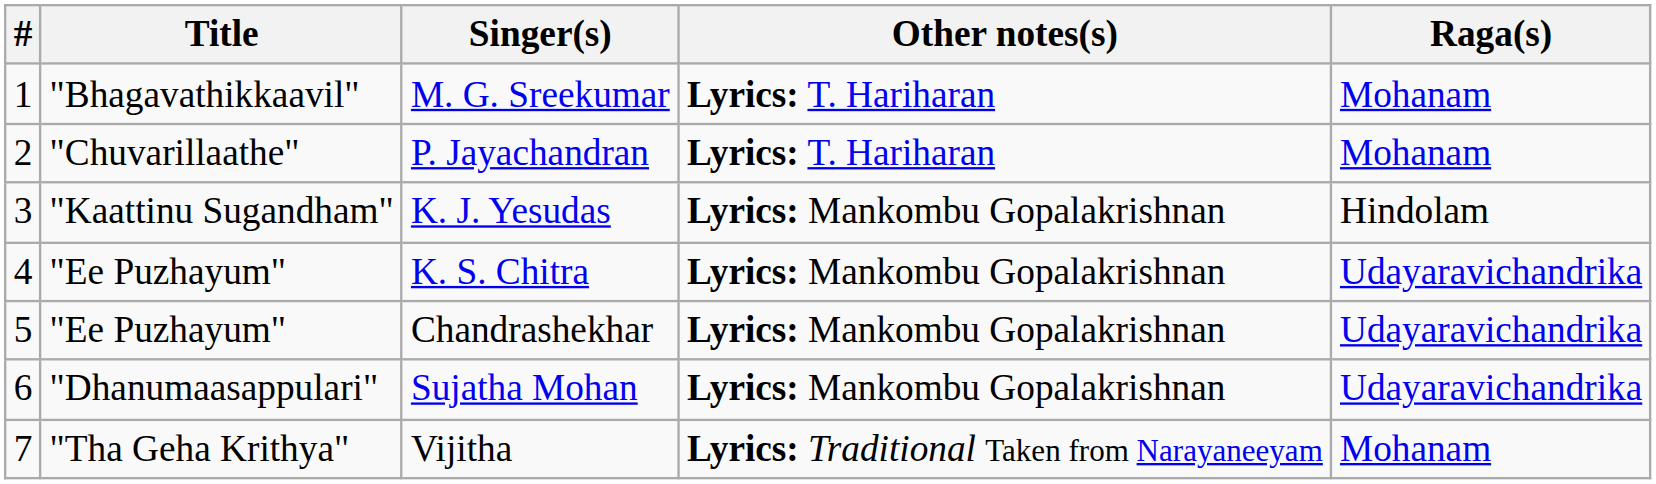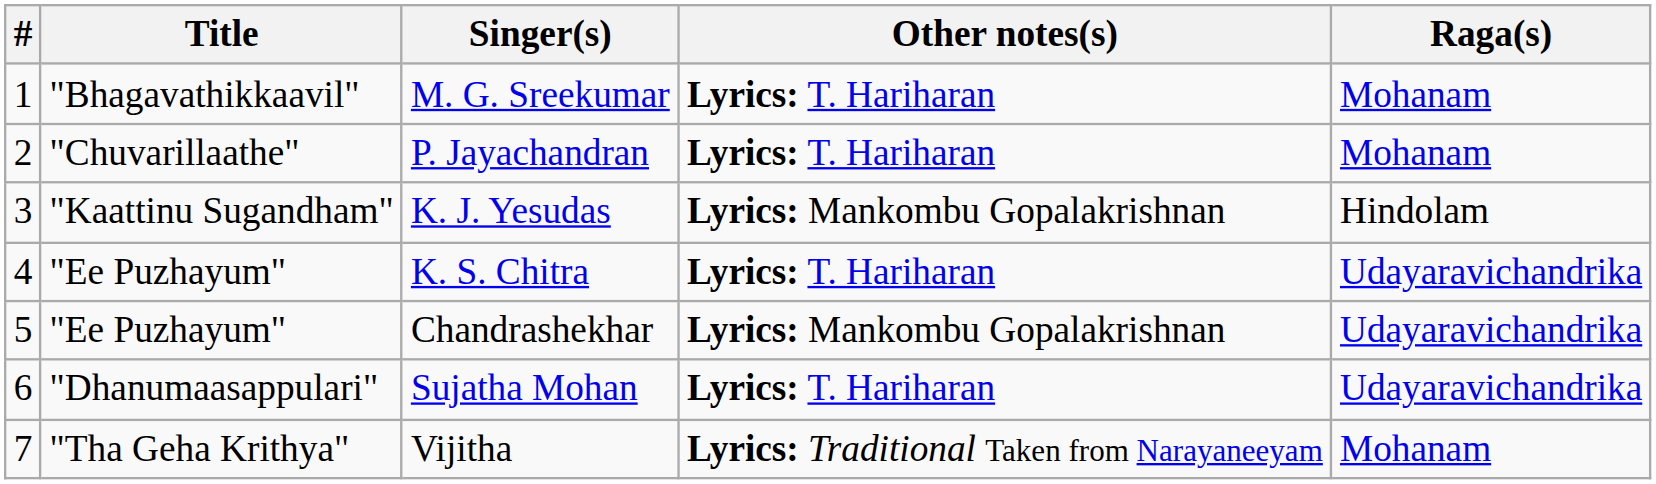K. S. Chitra | Other notes(s): Lyrics: Mankombu Gopalakrishnan -> Lyrics: T. Hariharan
Sujatha Mohan | Other notes(s): Lyrics: Mankombu Gopalakrishnan -> Lyrics: T. Hariharan
